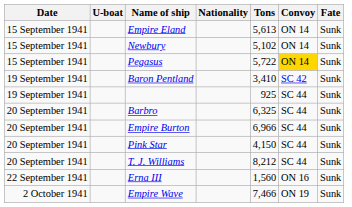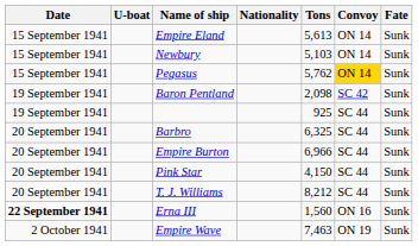Newbury | Tons: 5,102 -> 5,103
Pegasus | Tons: 5,722 -> 5,762
Baron Pentland | Tons: 3,410 -> 2,098
Erna III | Date: normal -> bold
Empire Wave | Tons: 7,466 -> 7,463
